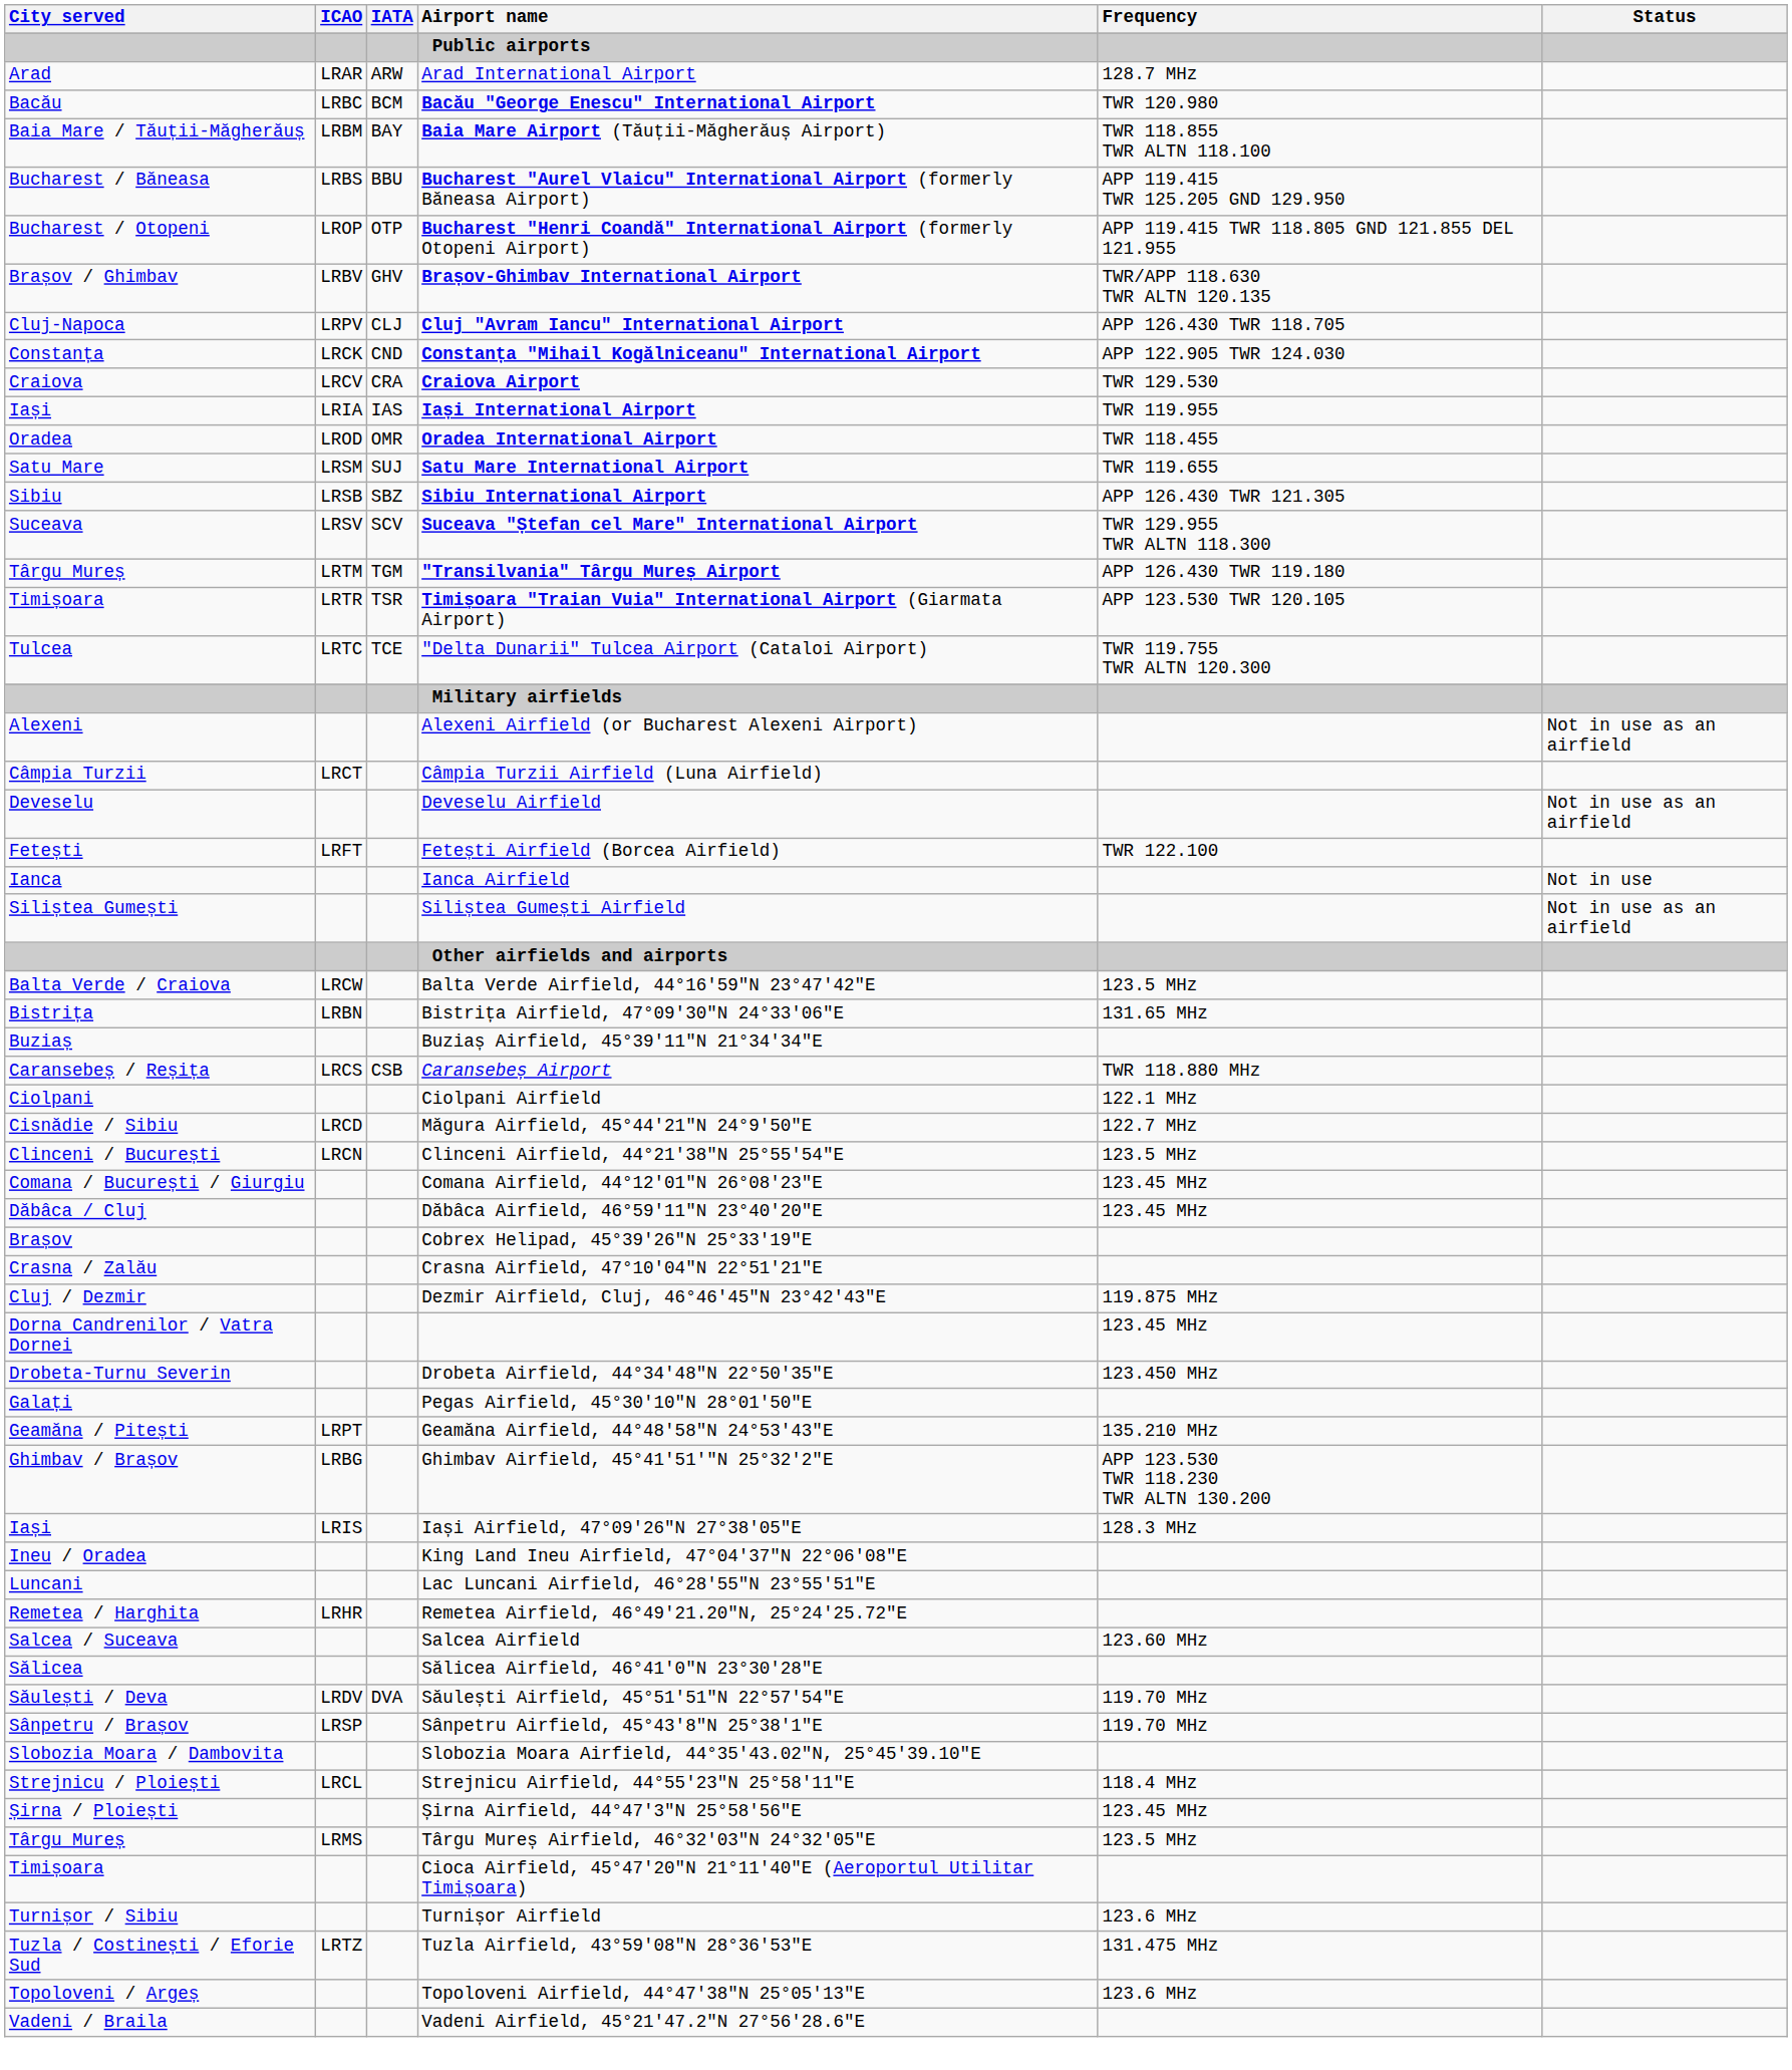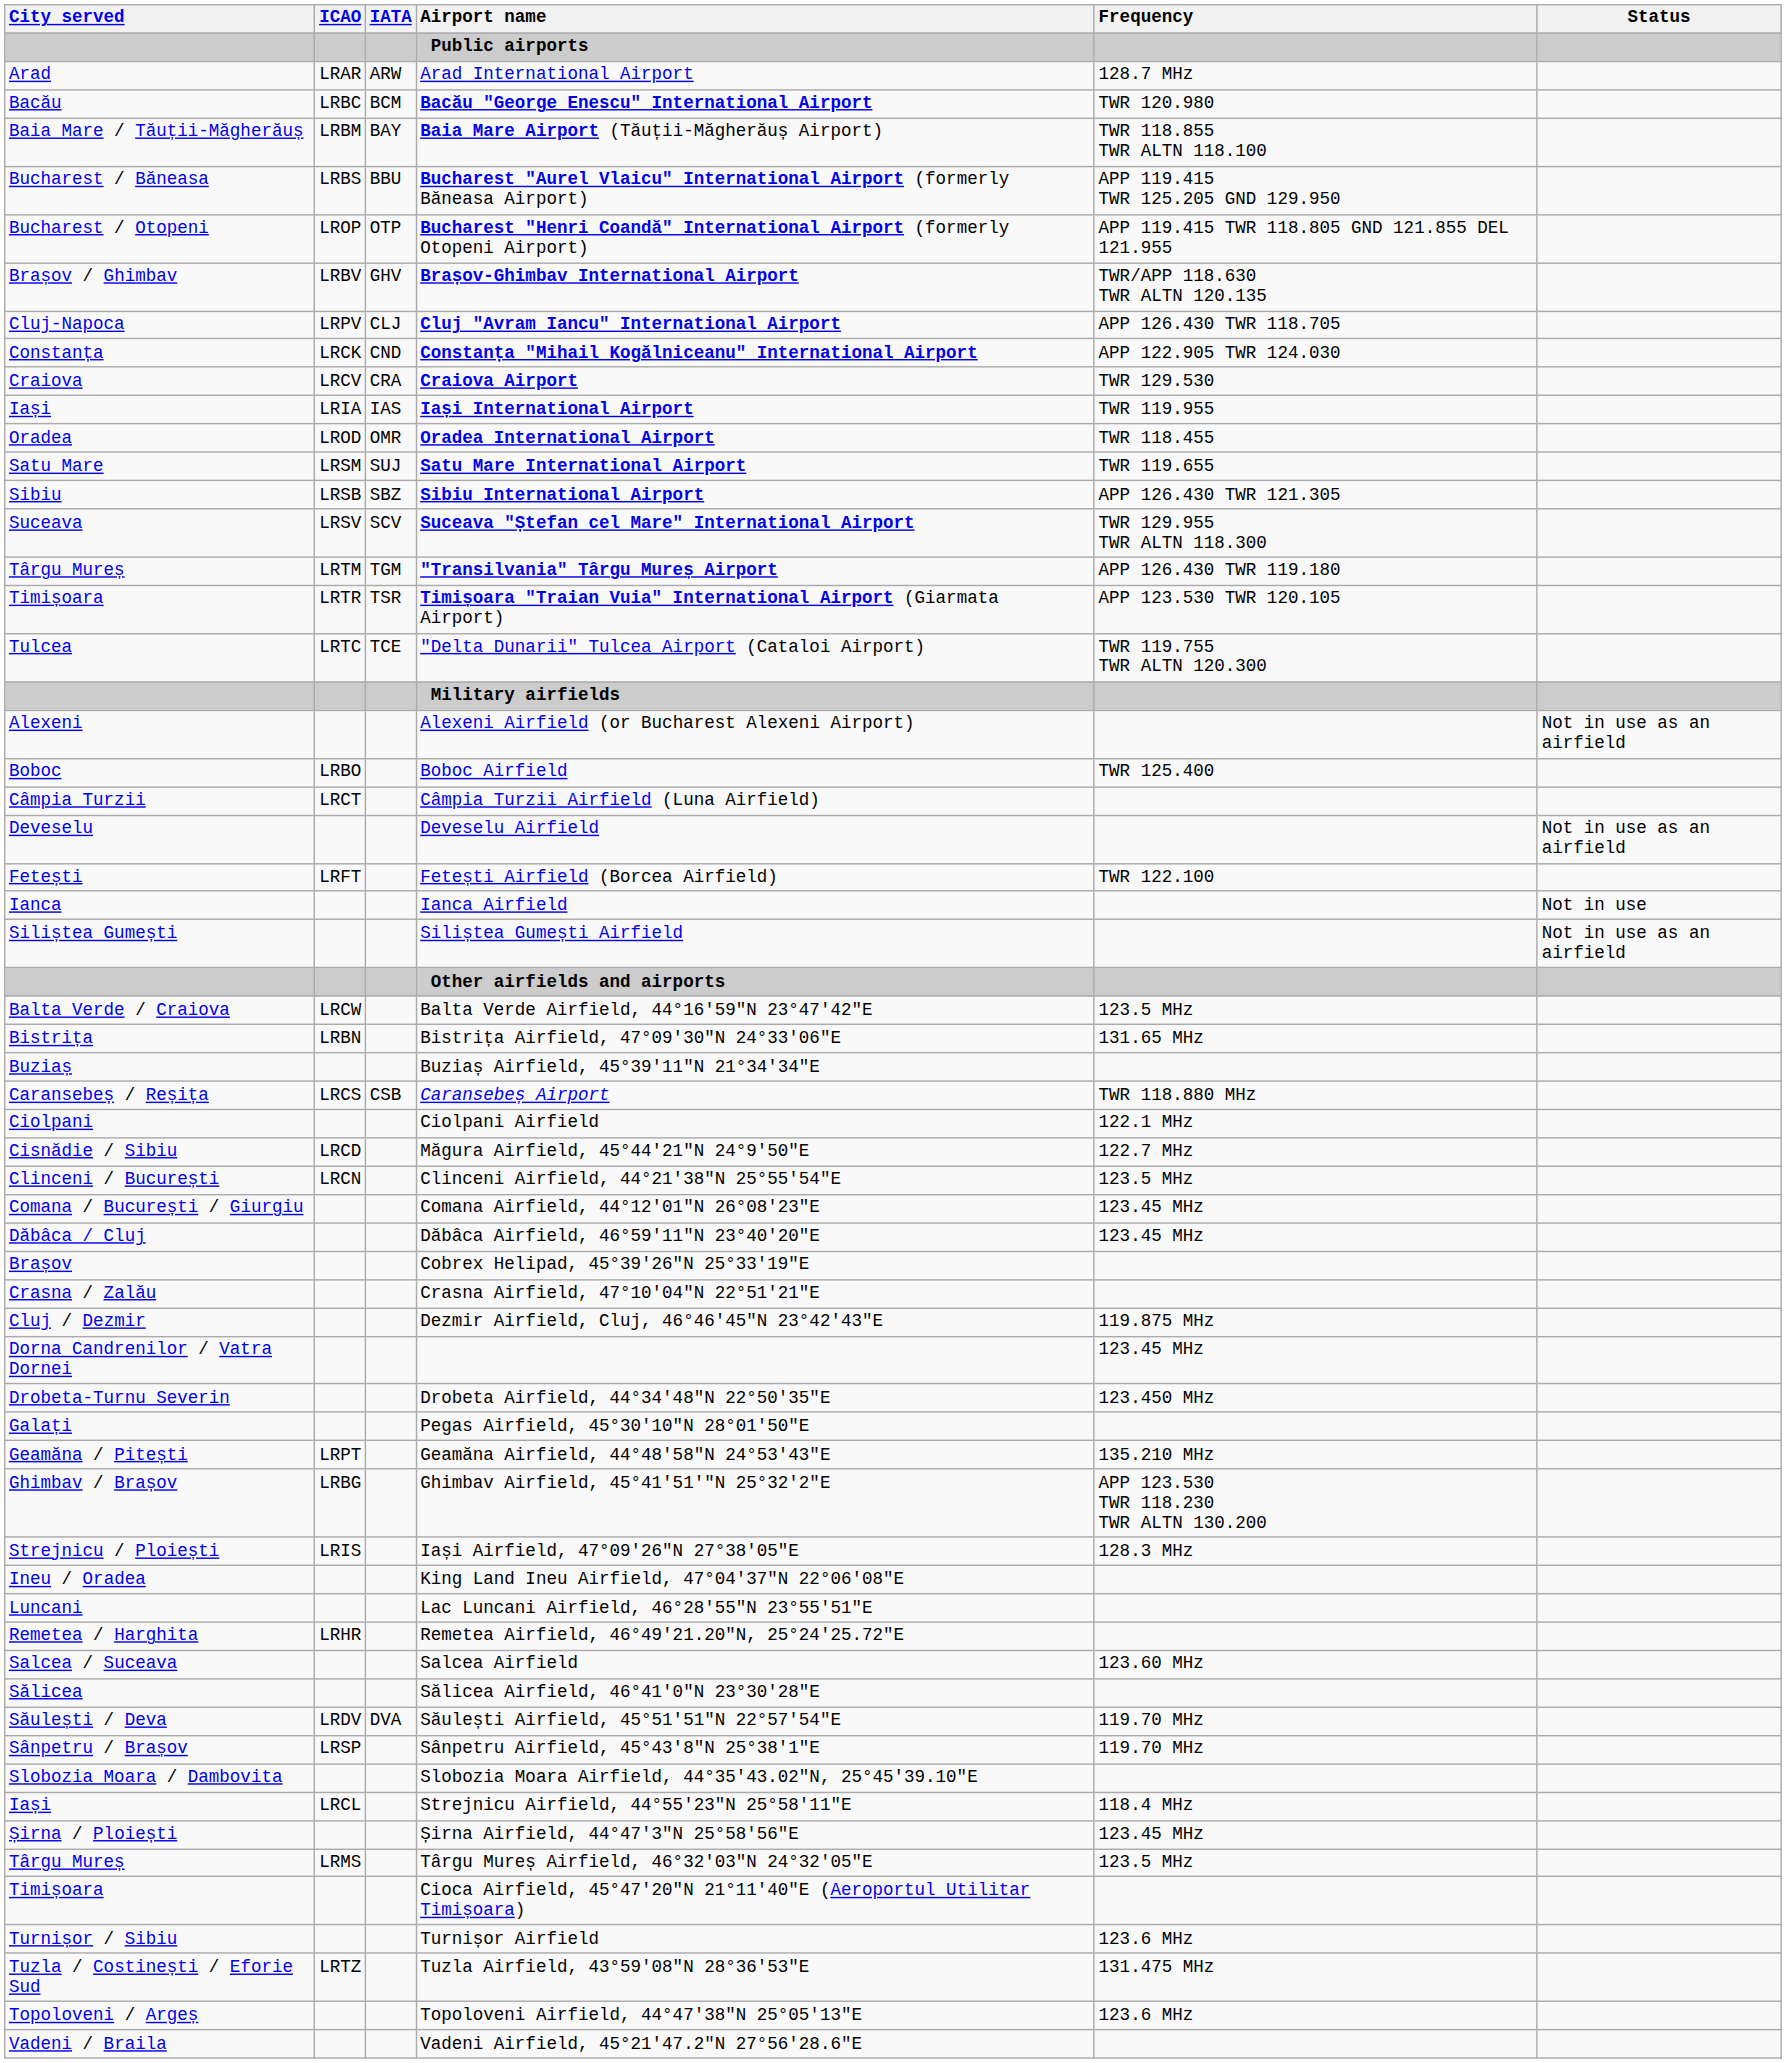+ row: Boboc | LRBO | Boboc Airfield | TWR 125.400
Iași Airfield, 47°09'26"N 27°38'05"E | City served: Iași -> Strejnicu / Ploiești
Strejnicu Airfield, 44°55'23"N 25°58'11"E | City served: Strejnicu / Ploiești -> Iași
